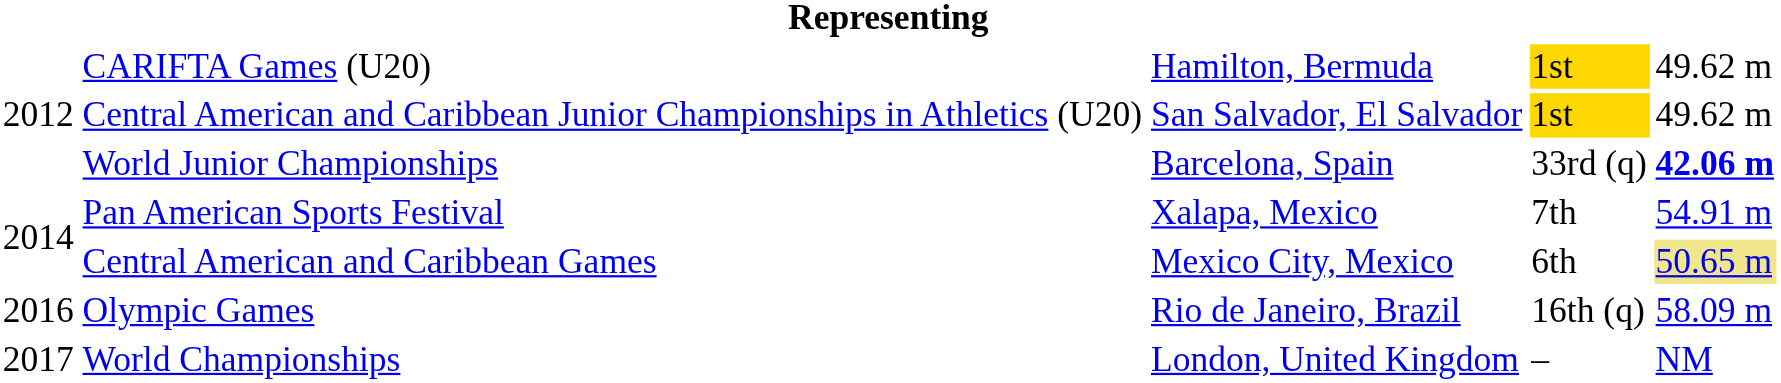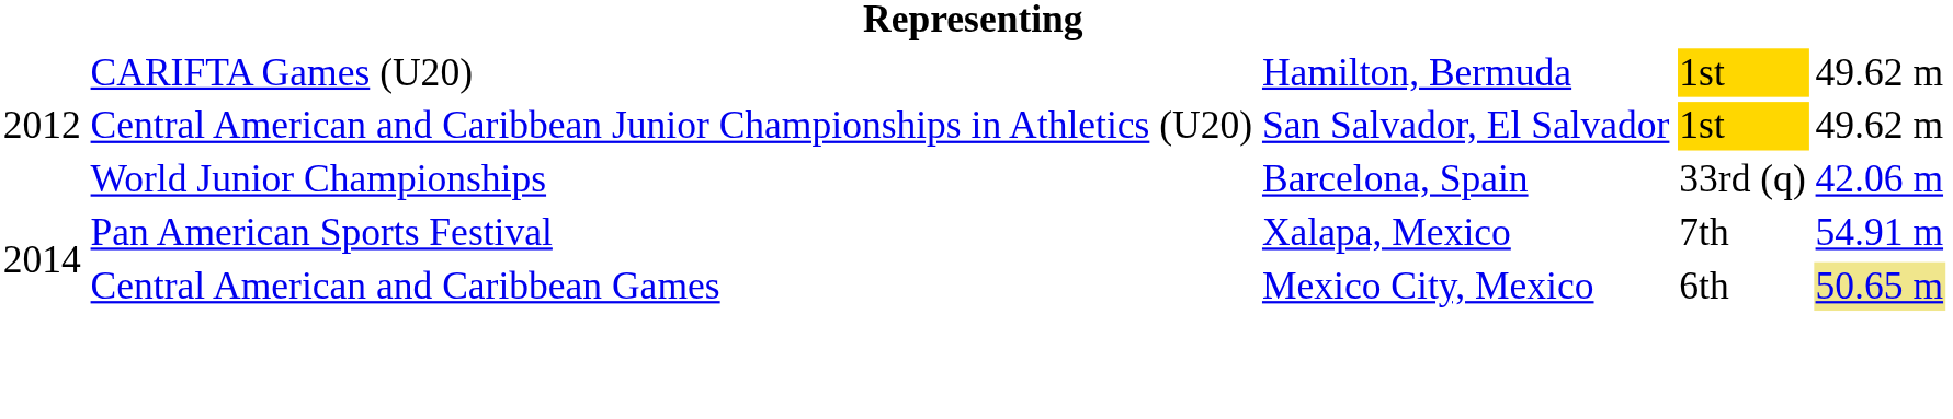World Junior Championships | column 5: bold -> normal
- row: 2016 | Olympic Games | Rio de Janeiro, Brazil | 16th (q) | 58.09 m
- row: 2017 | World Championships | London, United Kingdom | – | NM
